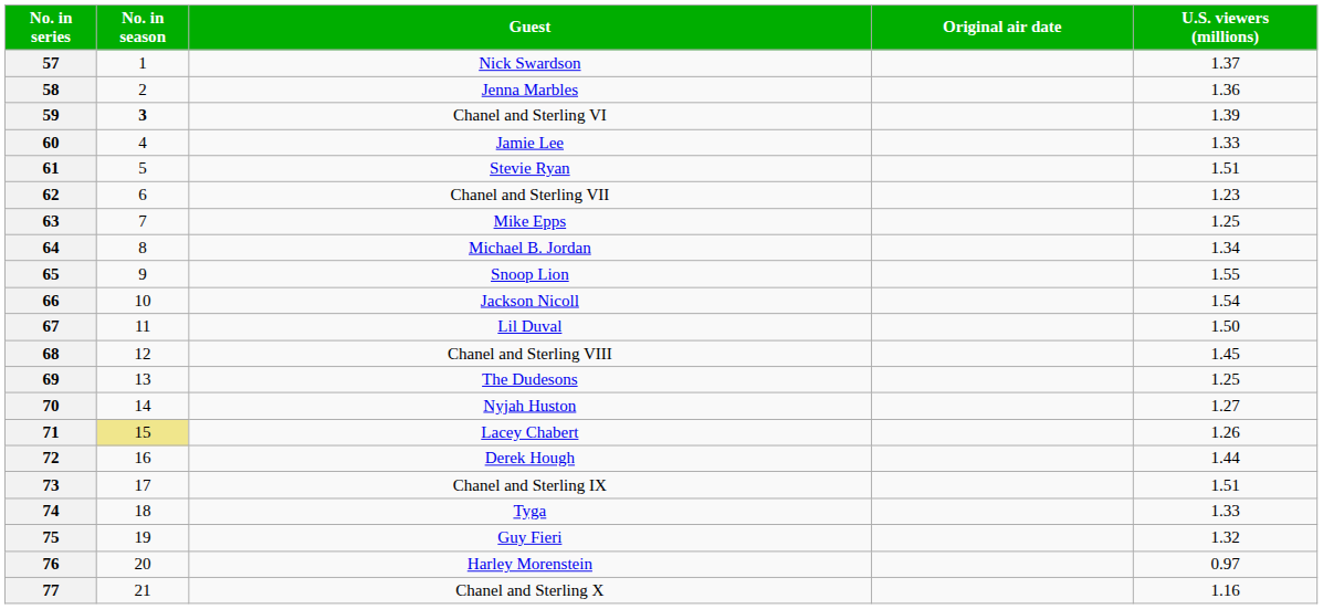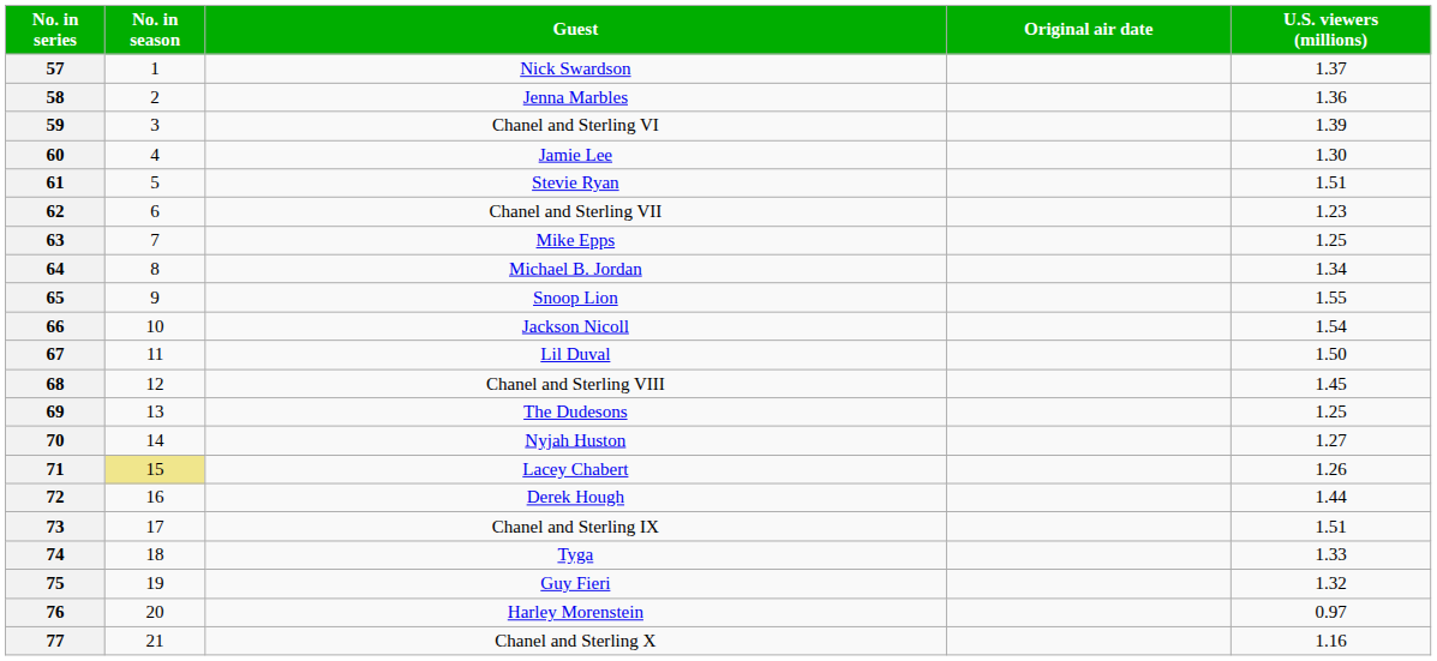59 | No. in season: bold -> normal
60 | U.S. viewers (millions): 1.33 -> 1.30
